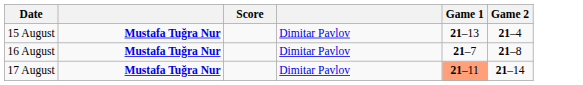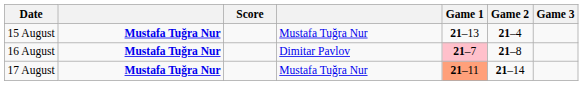+ column: Game 3
15 August | column 4: Dimitar Pavlov -> Mustafa Tuğra Nur
16 August | Game 1: no background -> pink background
17 August | column 4: Dimitar Pavlov -> Mustafa Tuğra Nur
